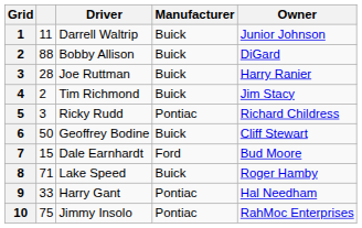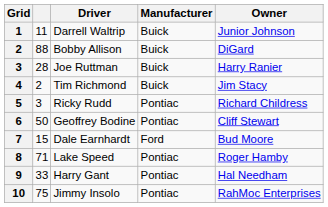Geoffrey Bodine | Manufacturer: Buick -> Pontiac
Lake Speed | Manufacturer: Buick -> Pontiac
